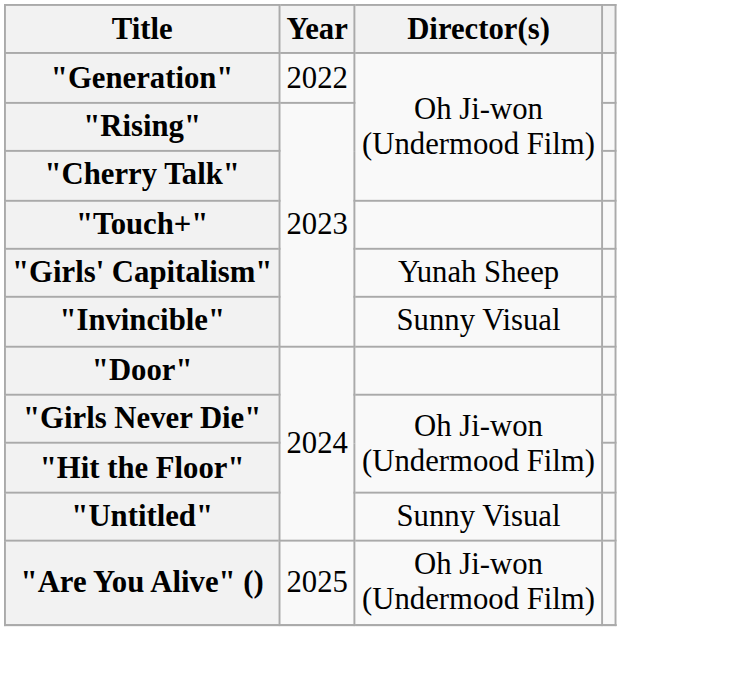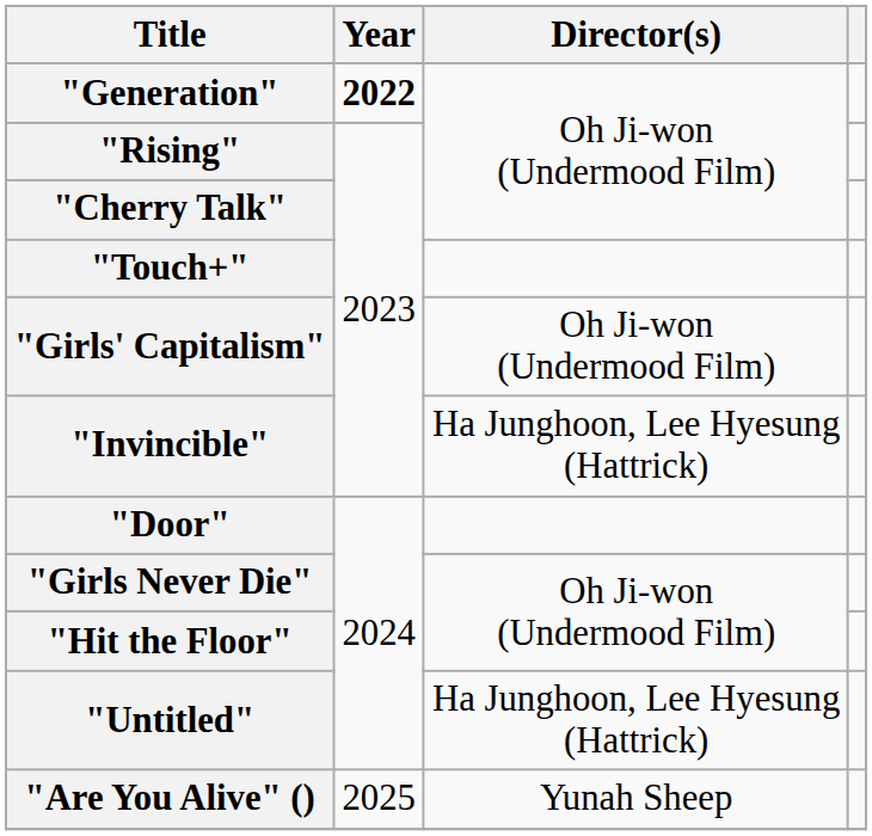"Generation" | Year: normal -> bold
"Girls' Capitalism" | Director(s): Yunah Sheep -> Oh Ji-won (Undermood Film)
"Invincible" | Director(s): Sunny Visual -> Ha Junghoon, Lee Hyesung (Hattrick)
"Untitled" | Director(s): Sunny Visual -> Ha Junghoon, Lee Hyesung (Hattrick)
"Are You Alive" () | Director(s): Oh Ji-won (Undermood Film) -> Yunah Sheep
